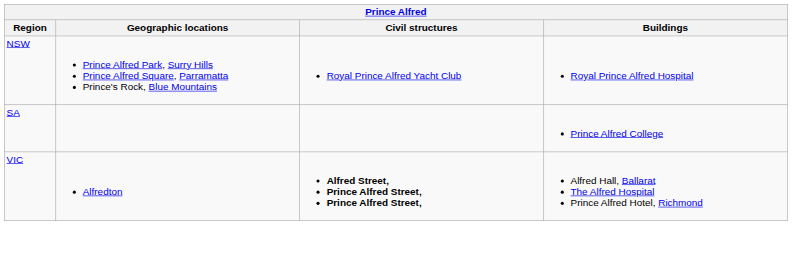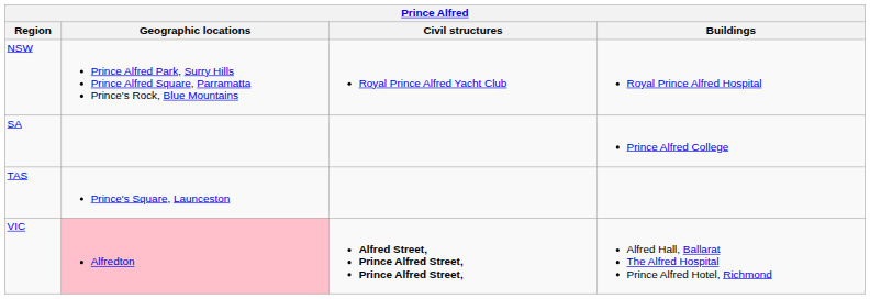+ row: TAS | Prince's Square, Launceston
VIC | Geographic locations: no background -> pink background
